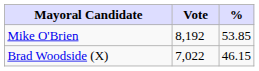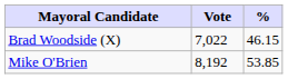rows swapped: Mike O'Brien <-> Brad Woodside (X)
